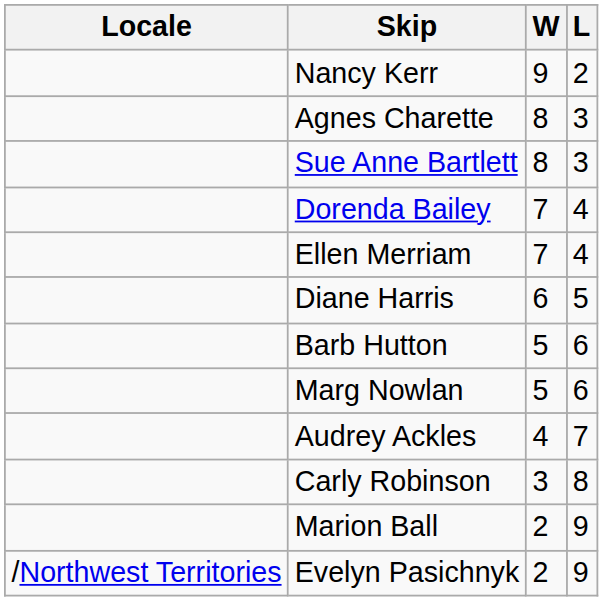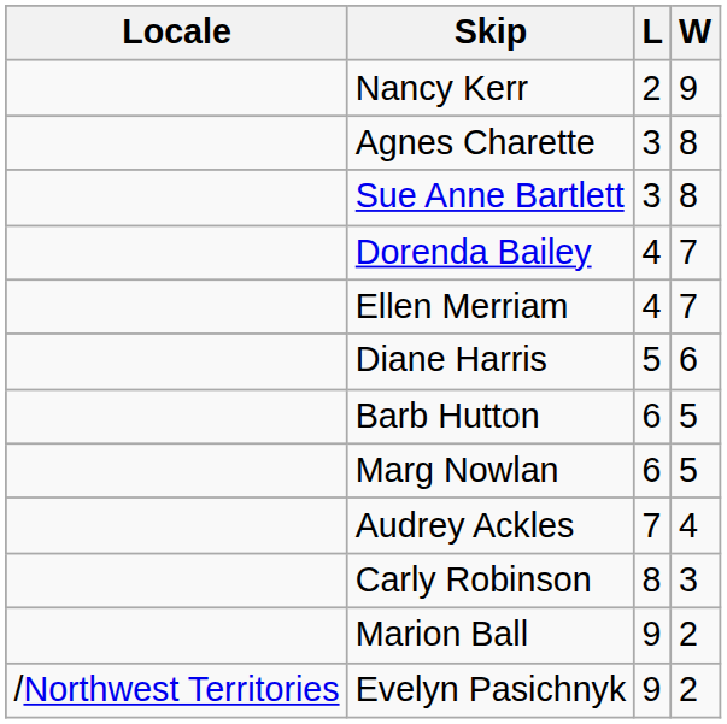columns swapped: W <-> L
